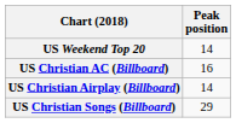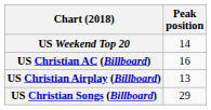US Christian Airplay (Billboard) | Peak position: 14 -> 13
